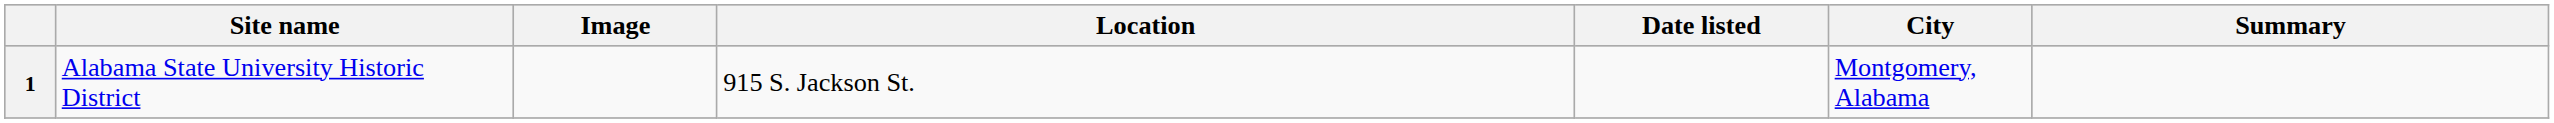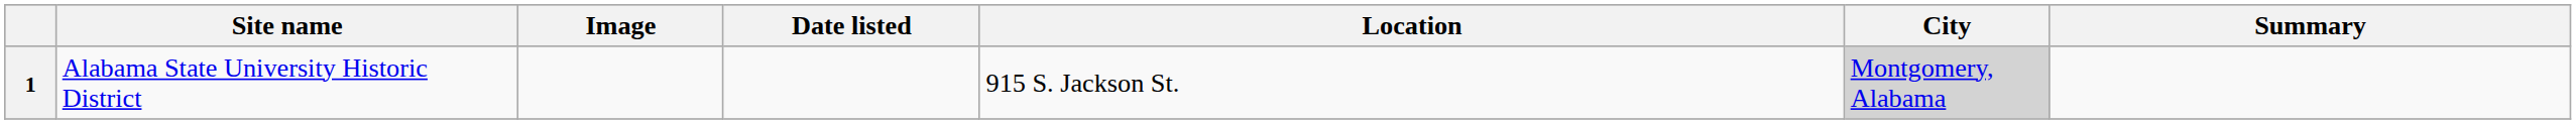columns swapped: Date listed <-> Location
1 | City: no background -> lightgrey background
